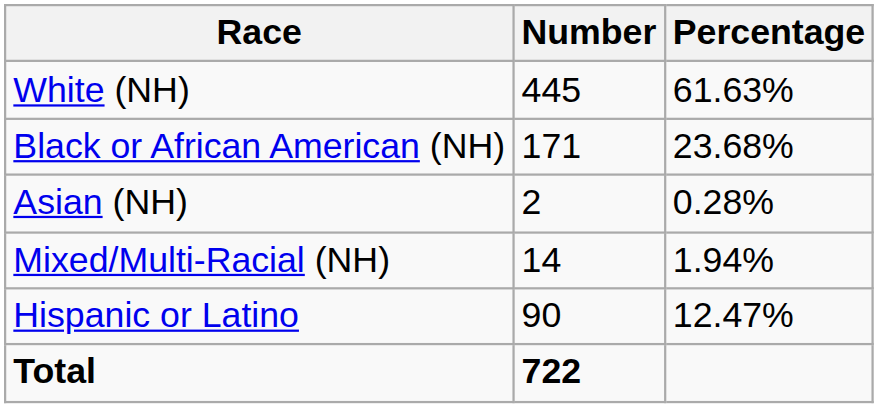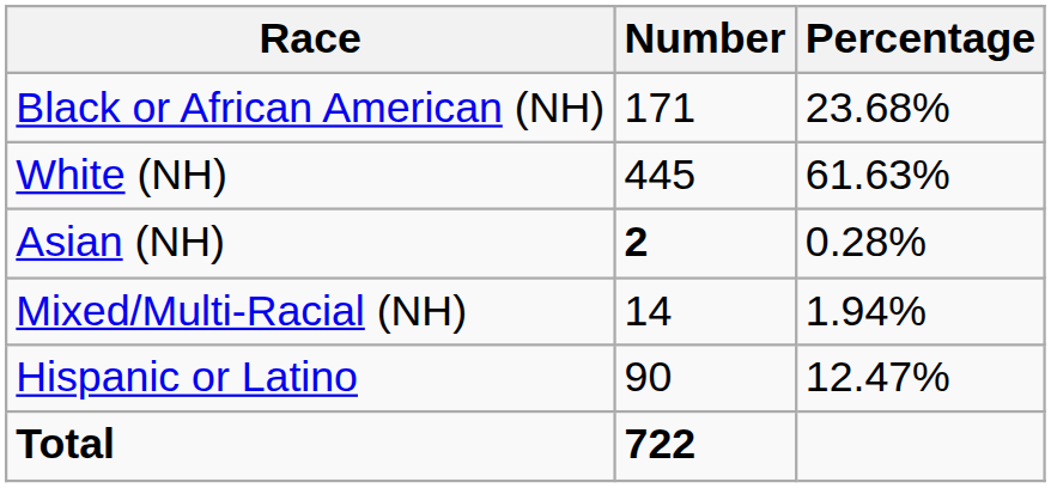rows swapped: White (NH) <-> Black or African American (NH)
Asian (NH) | Number: normal -> bold
